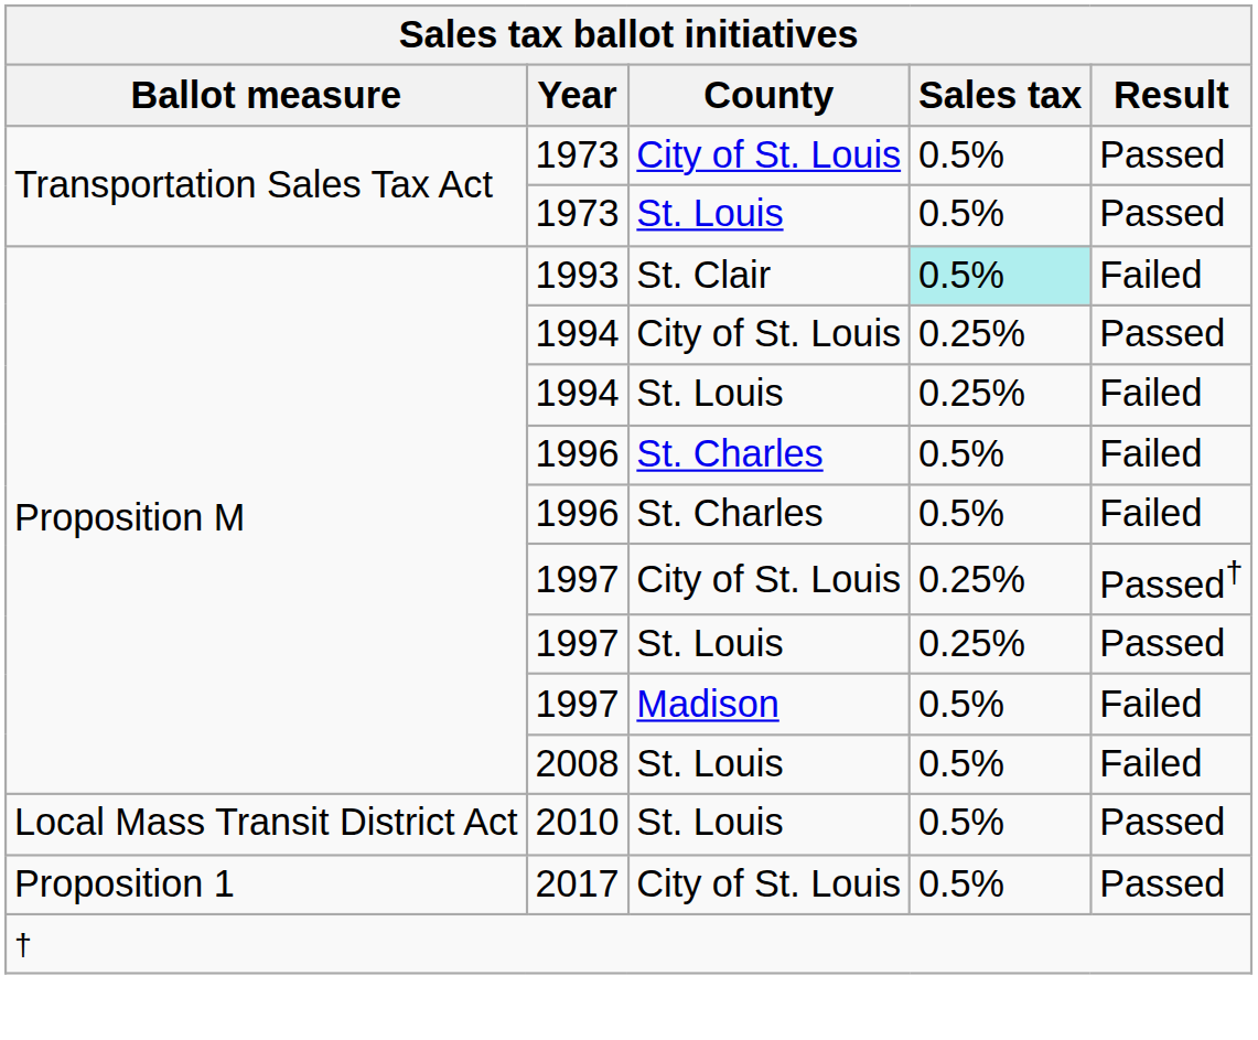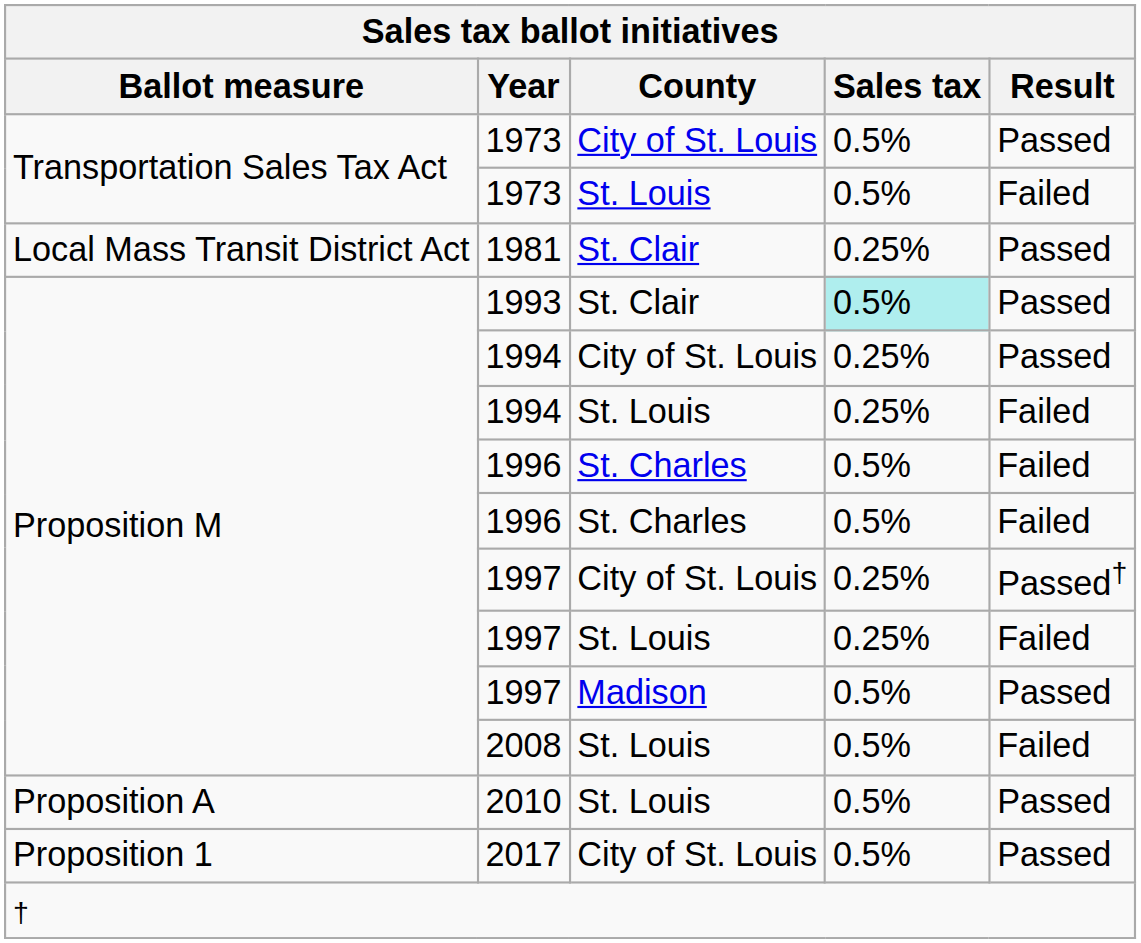1973 / St. Louis | Result: Passed -> Failed
+ row: Local Mass Transit District Act | 1981 | St. Clair | 0.25% | Passed
1993 | Result: Failed -> Passed
1997 / St. Louis | Result: Passed -> Failed
1997 / Madison | Result: Failed -> Passed
2010 | Ballot measure: Local Mass Transit District Act -> Proposition A
